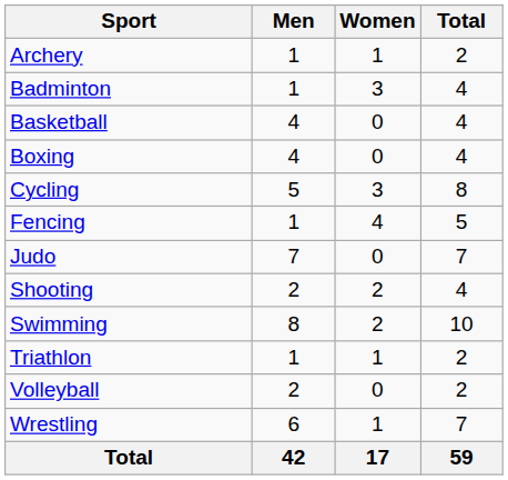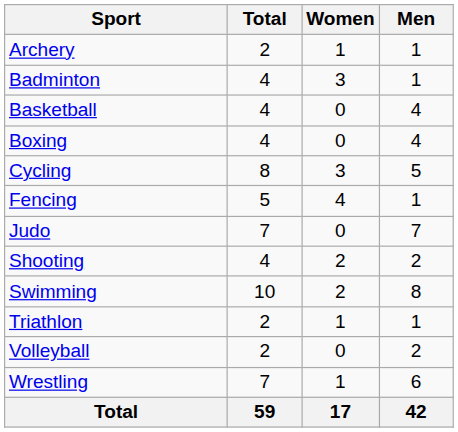columns swapped: Men <-> Total
